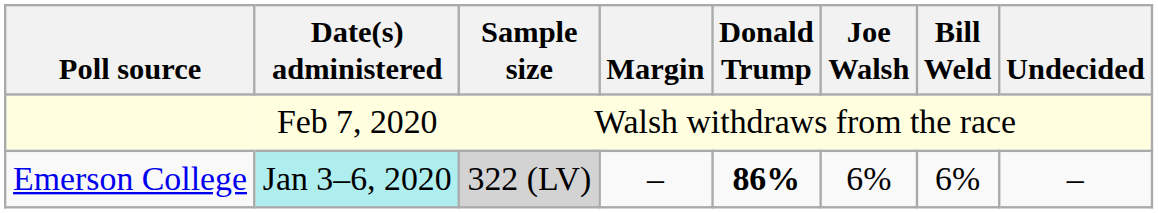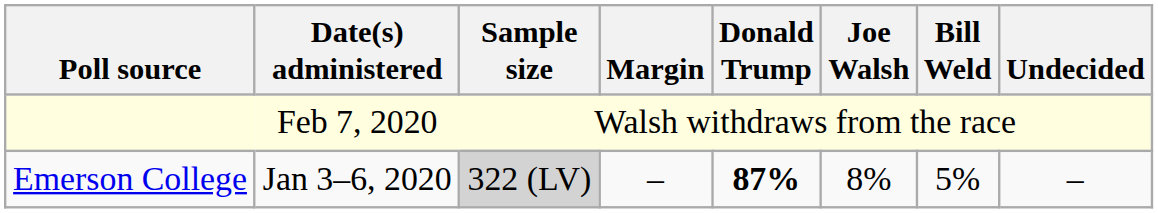Emerson College | Date(s) administered: paleturquoise background -> no background
Emerson College | Donald Trump: 86% -> 87%
Emerson College | Joe Walsh: 6% -> 8%
Emerson College | Bill Weld: 6% -> 5%
